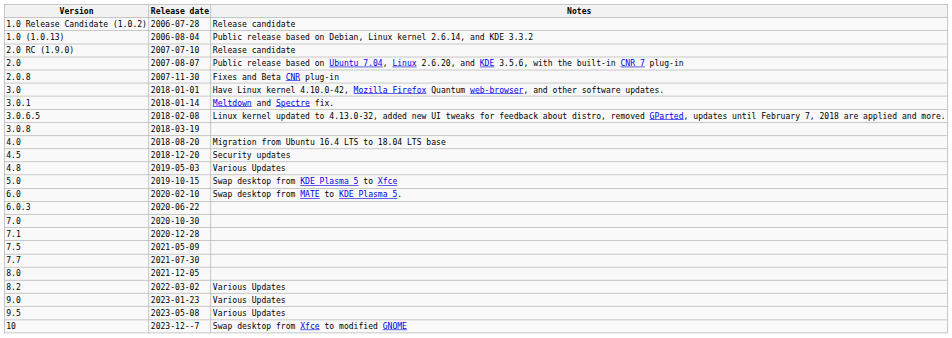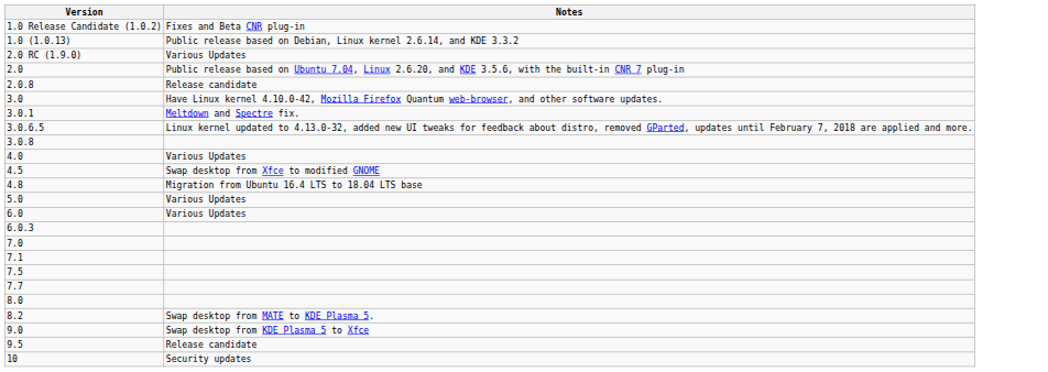- column: Release date | 2006-07-28 | 2006-08-04 | 2007-07-10 | 2007-08-07 | 2007-11-30 | 2018-01-01 | 2018-01-14 | 2018-02-08 | 2018-03-19 | 2018-08-20 | 2018-12-20 | 2019-05-03 | 2019-10-15 | 2020-02-10 | 2020-06-22 | 2020-10-30 | 2020-12-28 | 2021-05-09 | 2021-07-30 | 2021-12-05 | 2022-03-02 | 2023-01-23 | 2023-05-08 | 2023-12--7
1.0 Release Candidate (1.0.2) | Notes: Release candidate -> Fixes and Beta CNR plug-in
2.0 RC (1.9.0) | Notes: Release candidate -> Various Updates
2.0.8 | Notes: Fixes and Beta CNR plug-in -> Release candidate
4.0 | Notes: Migration from Ubuntu 16.4 LTS to 18.04 LTS base -> Various Updates
4.5 | Notes: Security updates -> Swap desktop from Xfce to modified GNOME
4.8 | Notes: Various Updates -> Migration from Ubuntu 16.4 LTS to 18.04 LTS base
5.0 | Notes: Swap desktop from KDE Plasma 5 to Xfce -> Various Updates
6.0 | Notes: Swap desktop from MATE to KDE Plasma 5. -> Various Updates
8.2 | Notes: Various Updates -> Swap desktop from MATE to KDE Plasma 5.
9.0 | Notes: Various Updates -> Swap desktop from KDE Plasma 5 to Xfce
9.5 | Notes: Various Updates -> Release candidate
10 | Notes: Swap desktop from Xfce to modified GNOME -> Security updates
